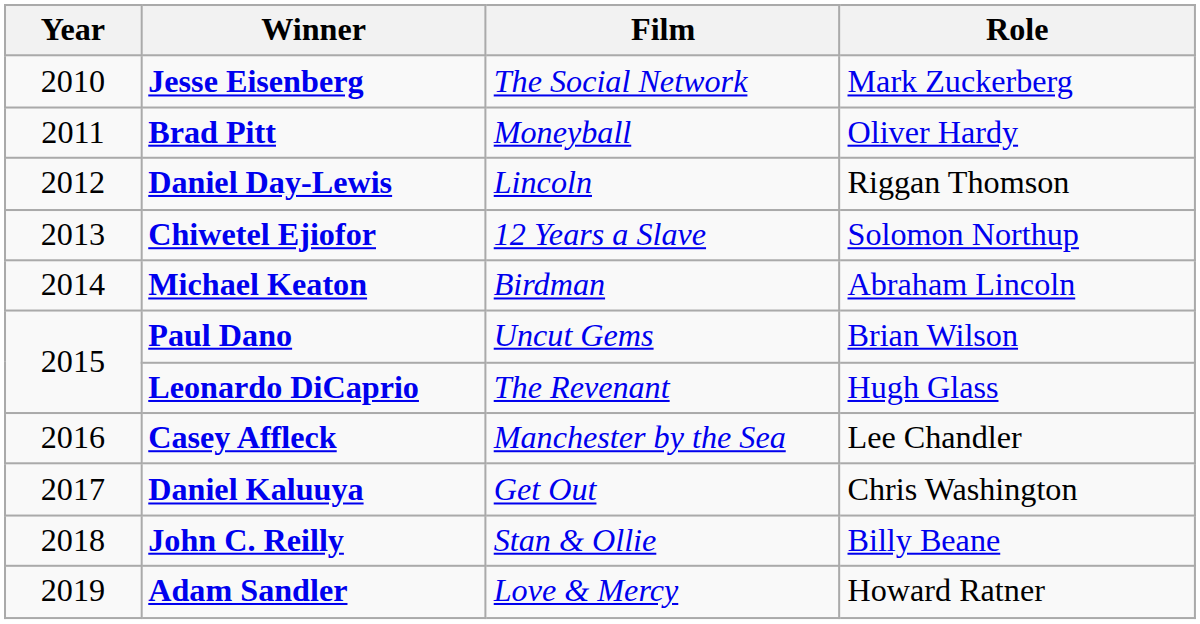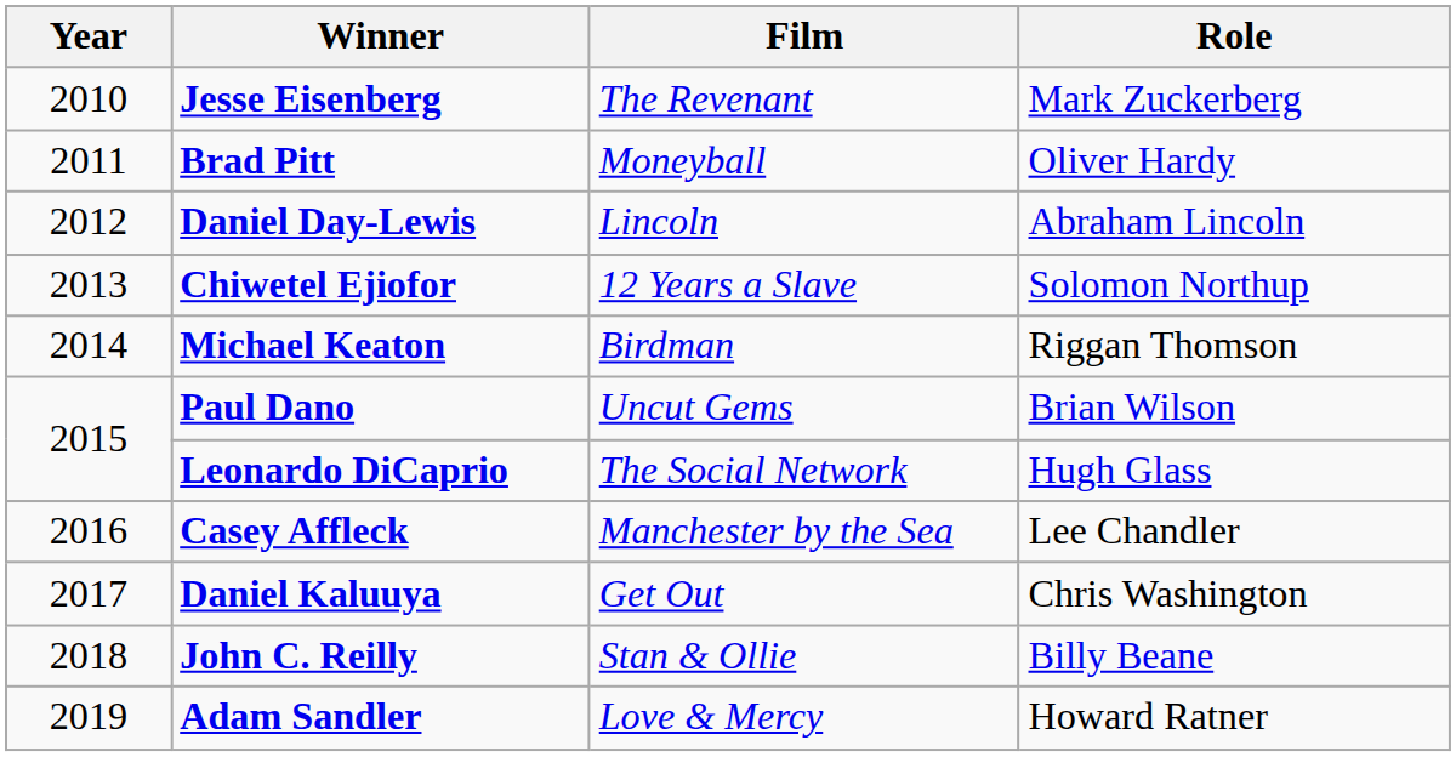Jesse Eisenberg | Film: The Social Network -> The Revenant
Daniel Day-Lewis | Role: Riggan Thomson -> Abraham Lincoln
Michael Keaton | Role: Abraham Lincoln -> Riggan Thomson
Leonardo DiCaprio | Film: The Revenant -> The Social Network
